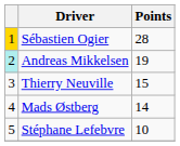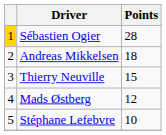Andreas Mikkelsen | column 1: paleturquoise background -> no background
Andreas Mikkelsen | Points: 19 -> 18
Mads Østberg | Points: 14 -> 12
